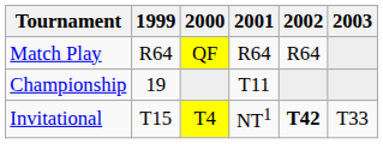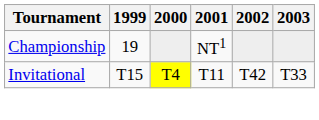- row: Match Play | R64 | QF | R64 | R64
Championship | 2001: T11 -> NT1
Invitational | 2001: NT1 -> T11
Invitational | 2002: bold -> normal
